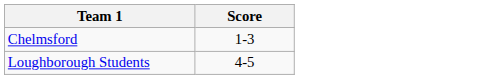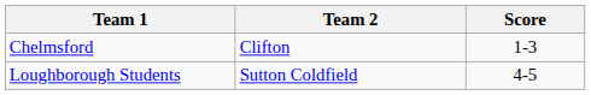+ column: Team 2 | Clifton | Sutton Coldfield
